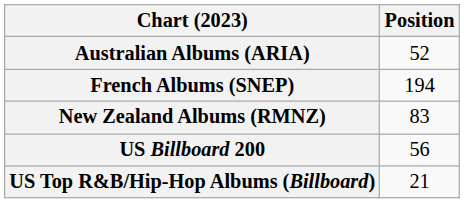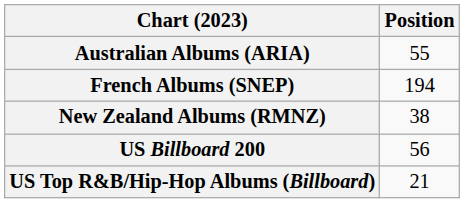Australian Albums (ARIA) | Position: 52 -> 55
New Zealand Albums (RMNZ) | Position: 83 -> 38
